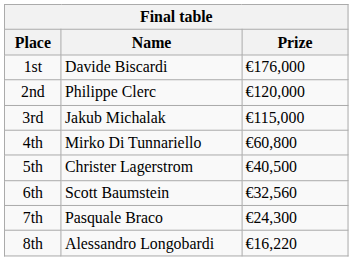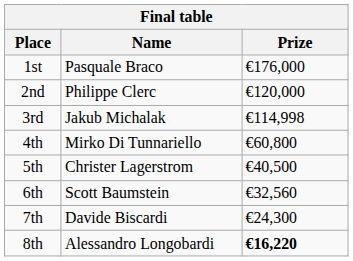1st | Name: Davide Biscardi -> Pasquale Braco
3rd | Prize: €115,000 -> €114,998
7th | Name: Pasquale Braco -> Davide Biscardi
8th | Prize: normal -> bold
